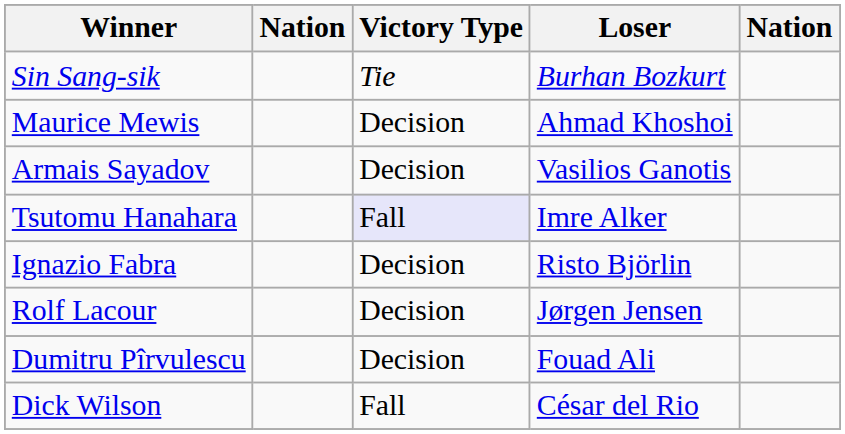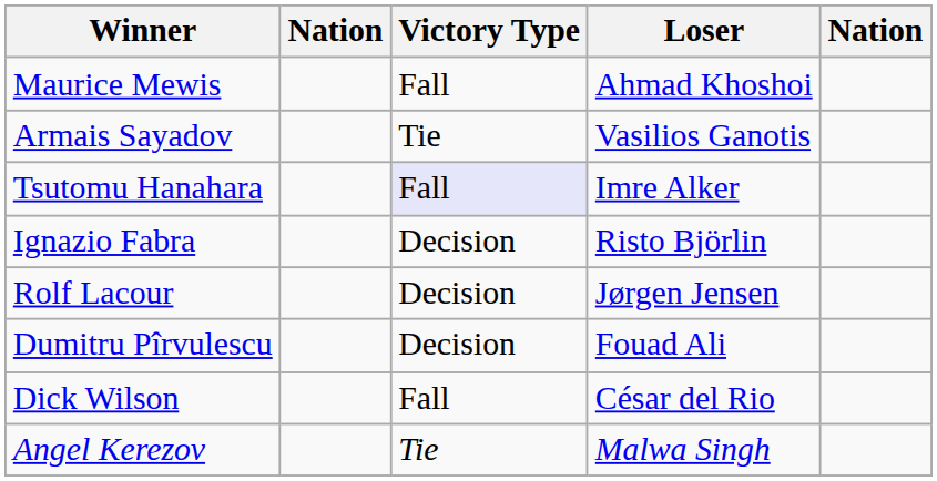- row: Sin Sang-sik | Tie | Burhan Bozkurt
Maurice Mewis | Victory Type: Decision -> Fall
Armais Sayadov | Victory Type: Decision -> Tie
+ row: Angel Kerezov | Tie | Malwa Singh
